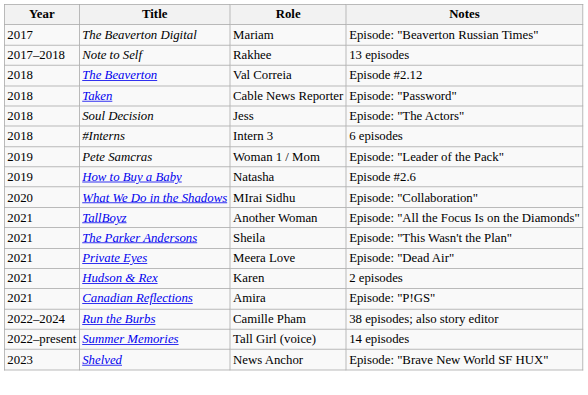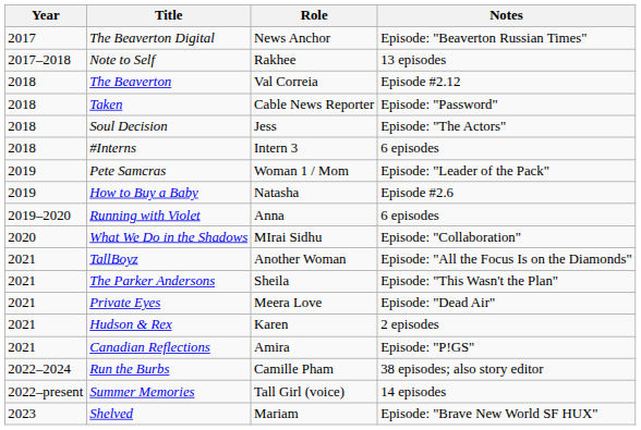The Beaverton Digital | Role: Mariam -> News Anchor
+ row: 2019–2020 | Running with Violet | Anna | 6 episodes
Shelved | Role: News Anchor -> Mariam
